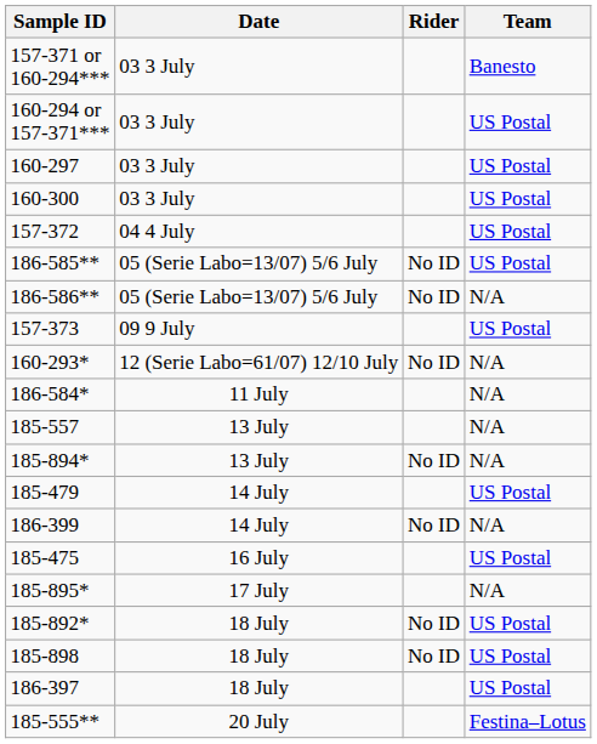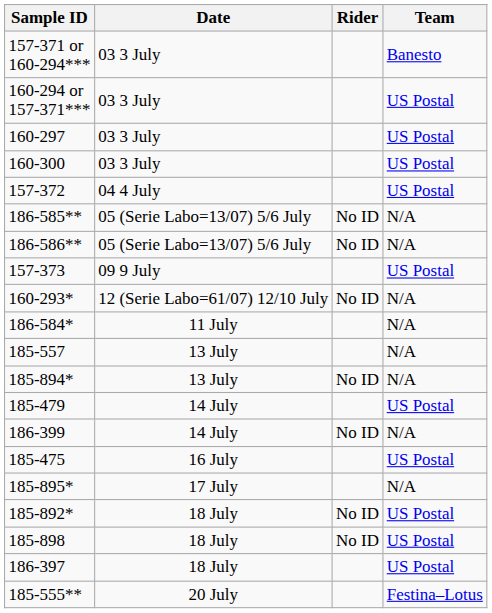186-585** | Team: US Postal -> N/A
